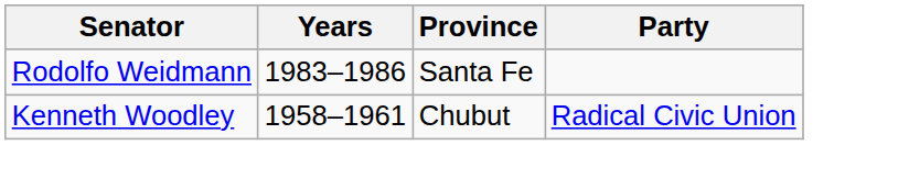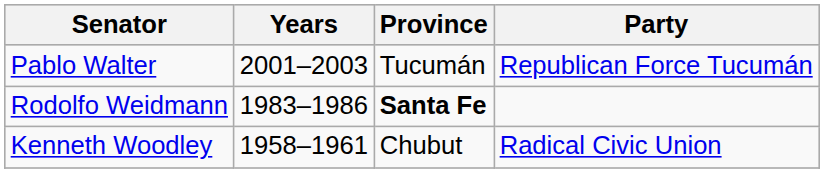+ row: Pablo Walter | 2001–2003 | Tucumán | Republican Force Tucumán
Rodolfo Weidmann | Province: normal -> bold
